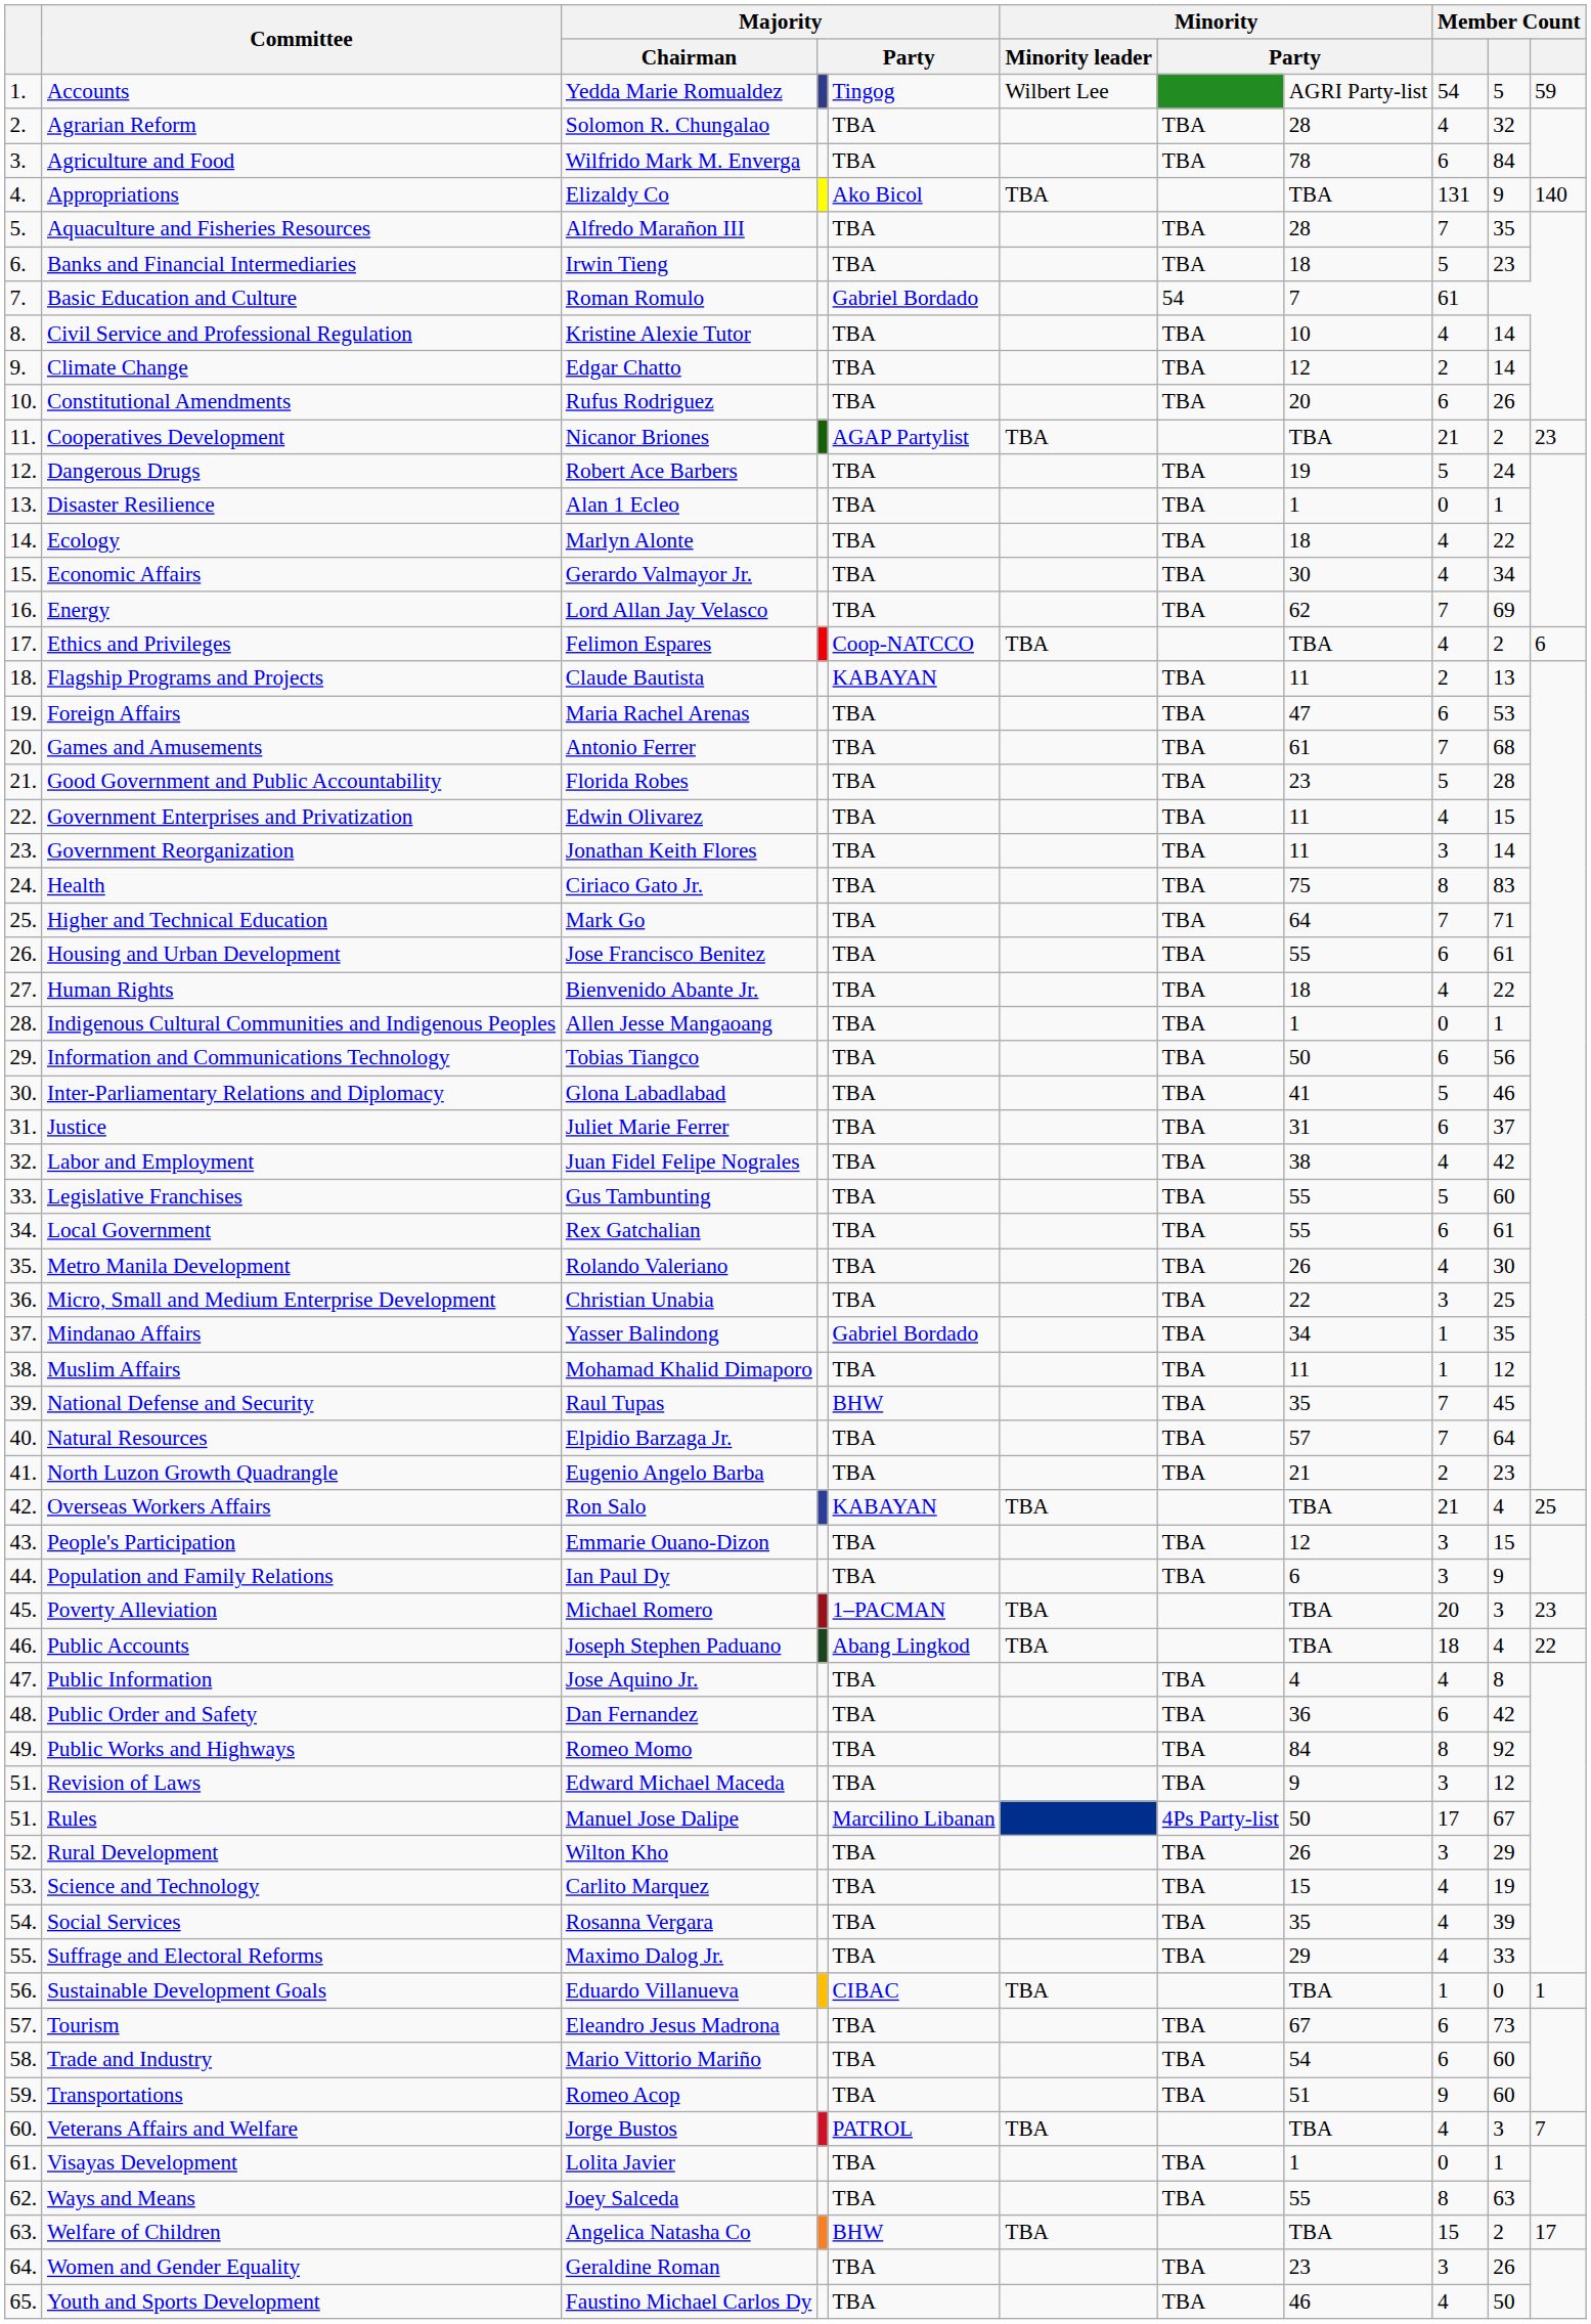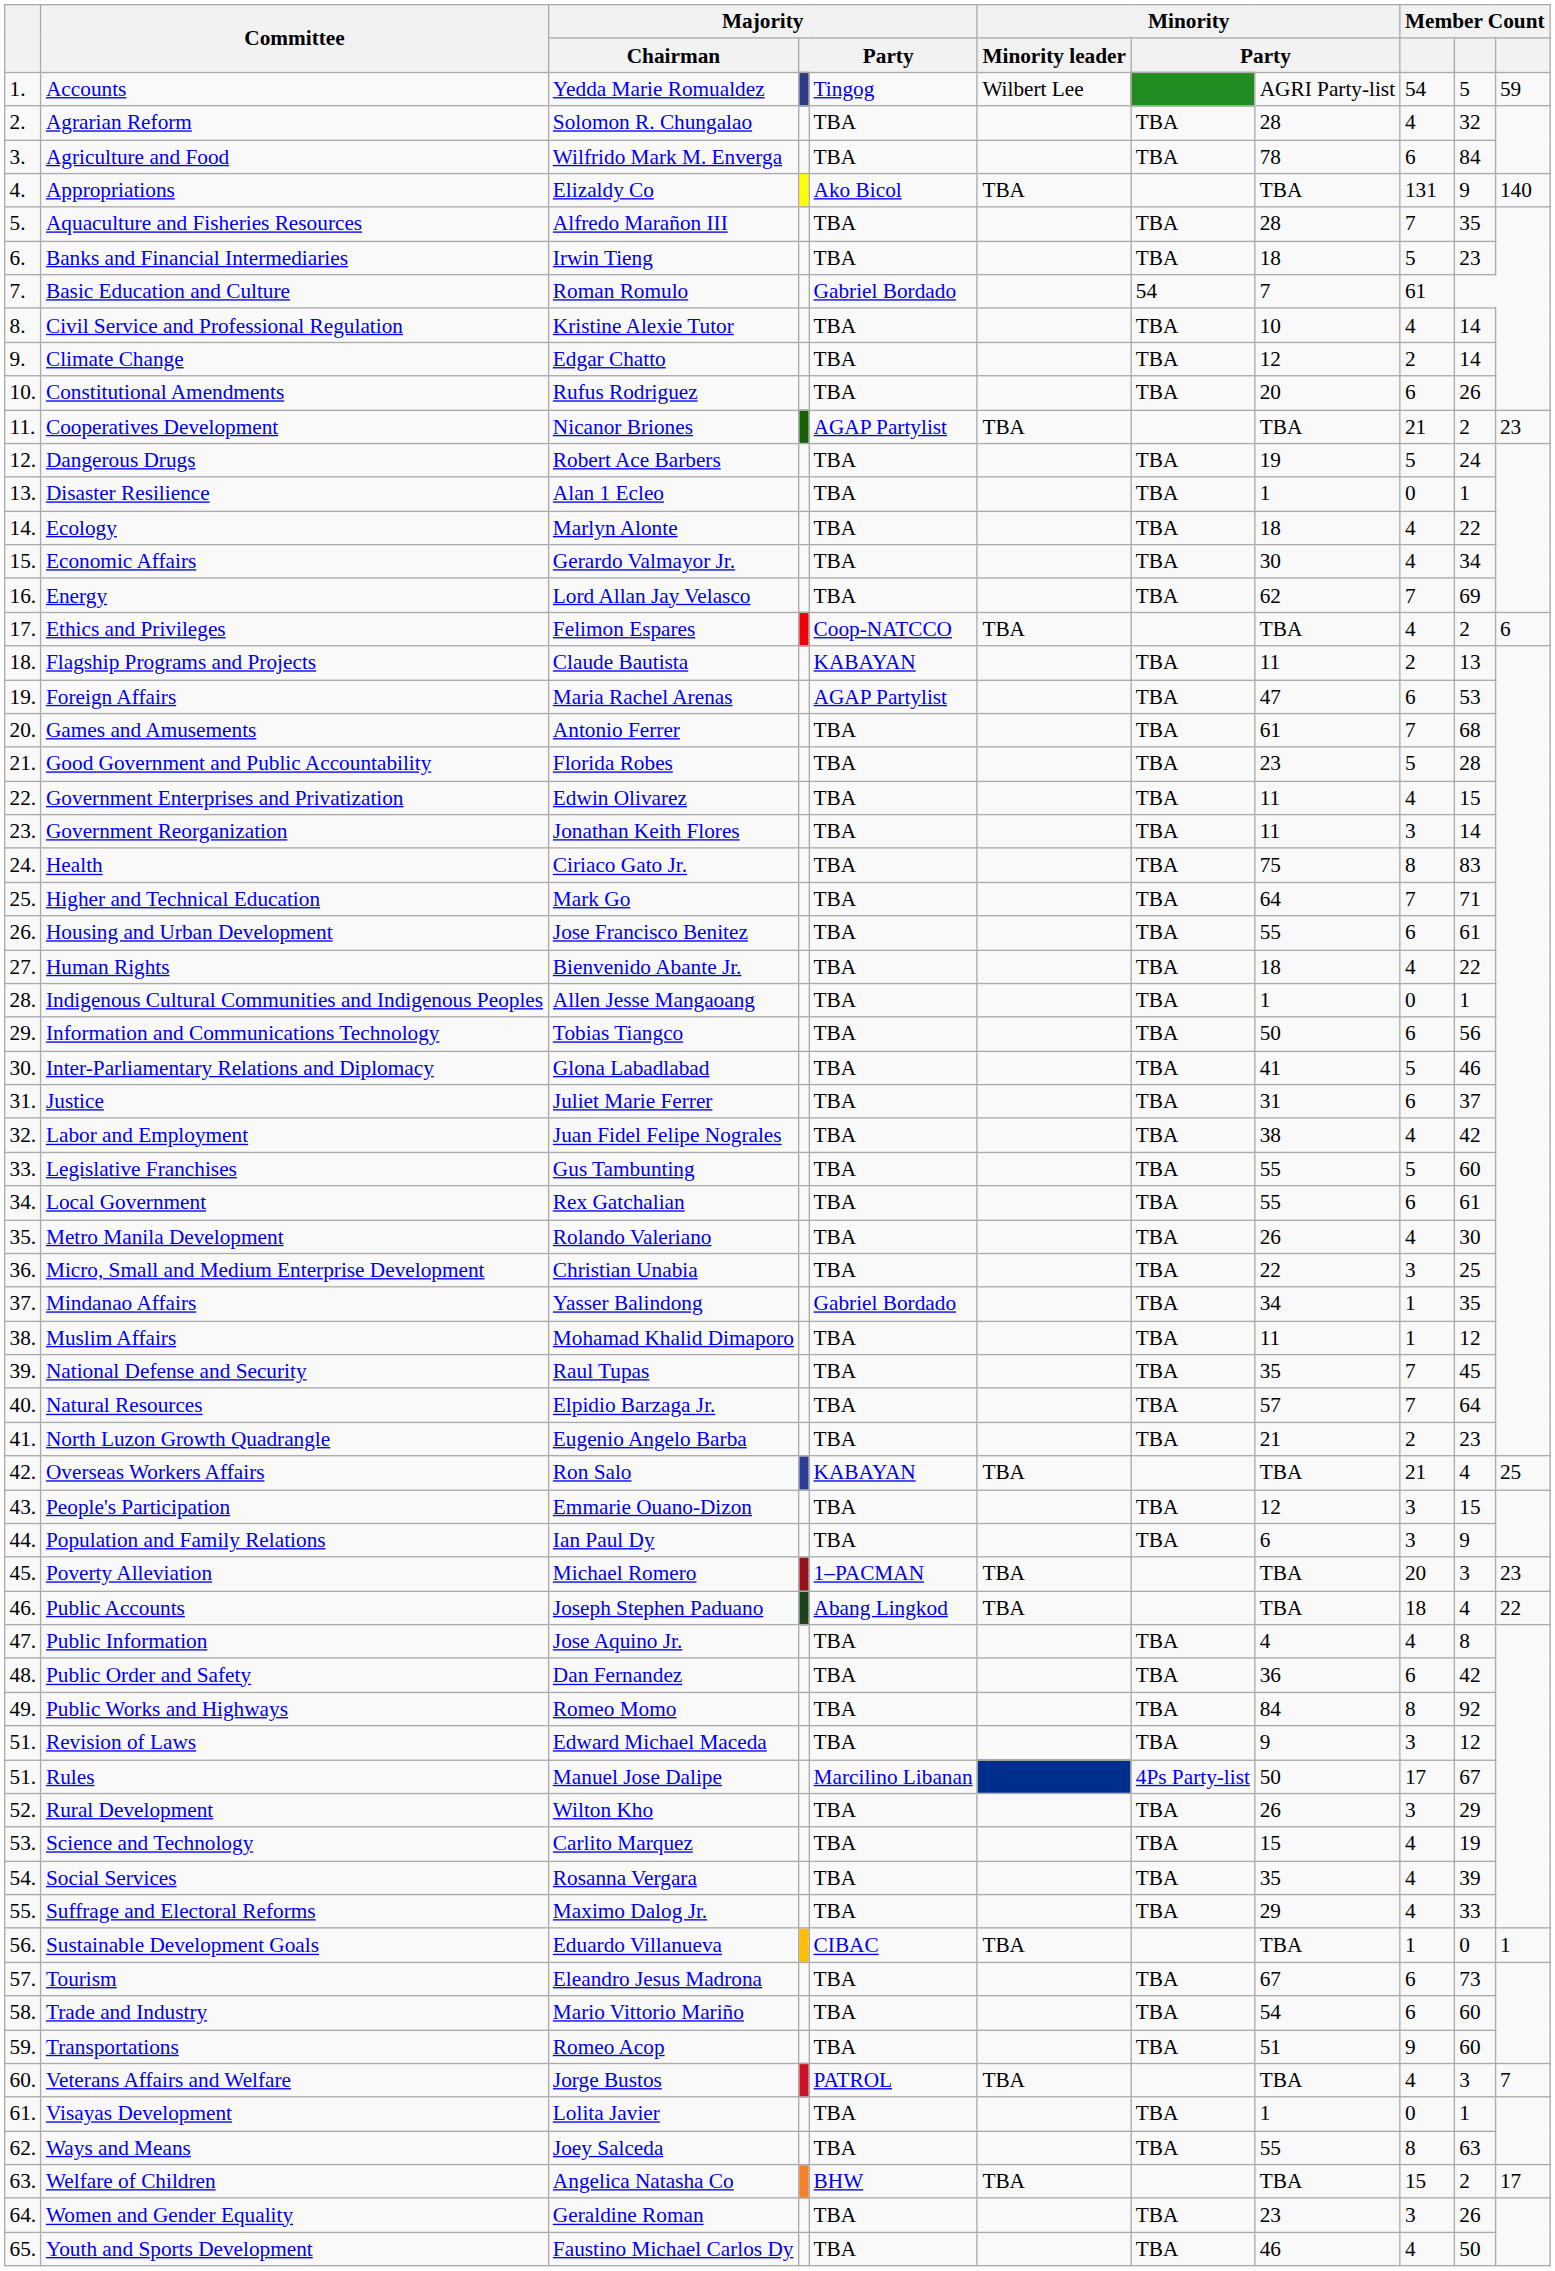Foreign Affairs | column 5: TBA -> AGAP Partylist
National Defense and Security | column 5: BHW -> TBA
